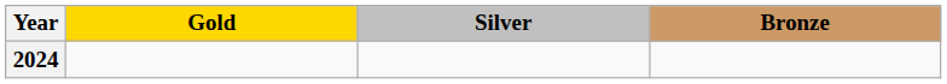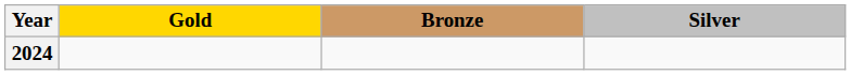columns swapped: Silver <-> Bronze
